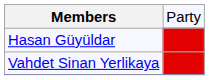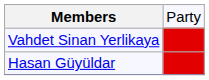rows swapped: Hasan Güyüldar <-> Vahdet Sinan Yerlikaya
